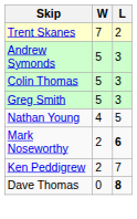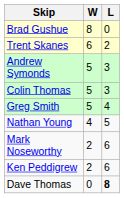+ row: Brad Gushue | 8 | 0
Trent Skanes | W: 7 -> 6
Greg Smith | L: 3 -> 4
Mark Noseworthy | L: bold -> normal
Ken Peddigrew | L: 7 -> 6
